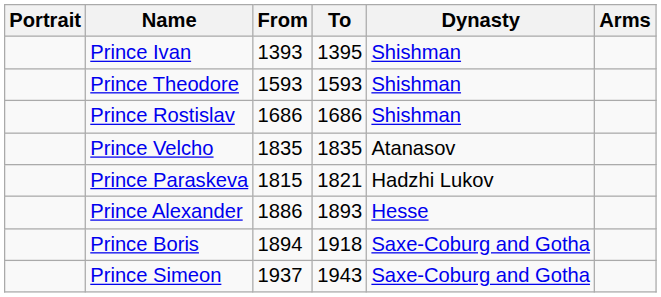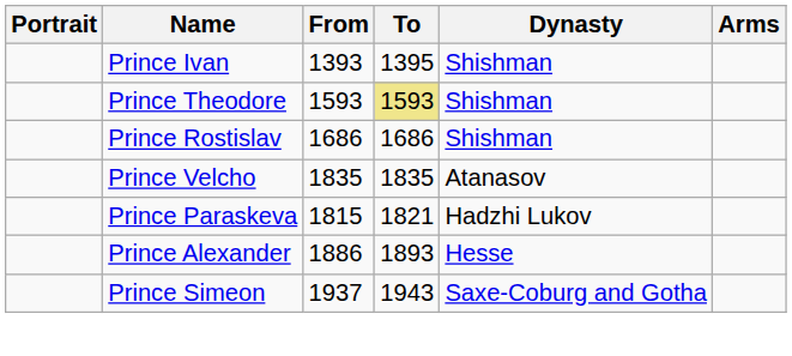Prince Theodore | To: no background -> khaki background
- row: Prince Boris | 1894 | 1918 | Saxe-Coburg and Gotha
